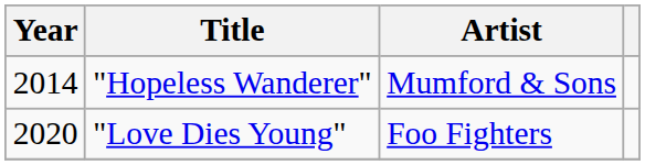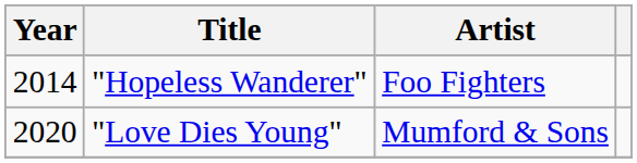"Hopeless Wanderer" | Artist: Mumford & Sons -> Foo Fighters
"Love Dies Young" | Artist: Foo Fighters -> Mumford & Sons
